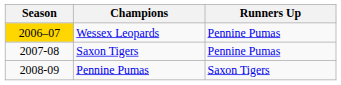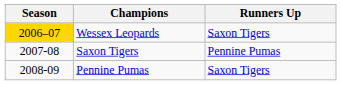Wessex Leopards | Runners Up: Pennine Pumas -> Saxon Tigers
